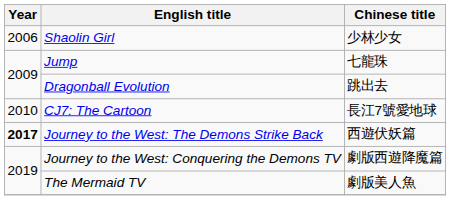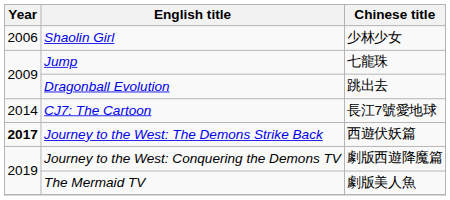CJ7: The Cartoon | Year: 2010 -> 2014
